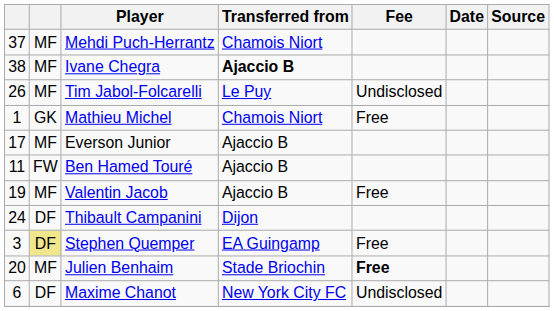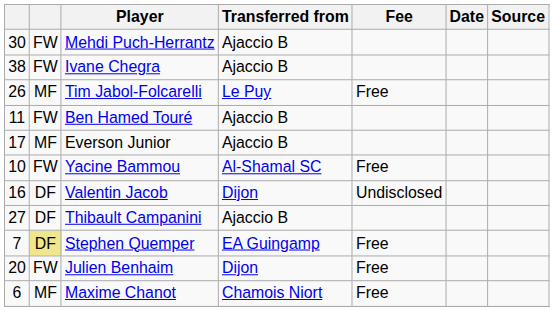Mehdi Puch-Herrantz | column 1: 37 -> 30
Mehdi Puch-Herrantz | column 2: MF -> FW
Mehdi Puch-Herrantz | Transferred from: Chamois Niort -> Ajaccio B
Ivane Chegra | column 2: MF -> FW
Ivane Chegra | Transferred from: bold -> normal
Tim Jabol-Folcarelli | Fee: Undisclosed -> Free
- row: 1 | GK | Mathieu Michel | Chamois Niort | Free
rows swapped: Ben Hamed Touré <-> Everson Junior
+ row: 10 | FW | Yacine Bammou | Al-Shamal SC | Free
Valentin Jacob | column 1: 19 -> 16
Valentin Jacob | column 2: MF -> DF
Valentin Jacob | Transferred from: Ajaccio B -> Dijon
Valentin Jacob | Fee: Free -> Undisclosed
Thibault Campanini | column 1: 24 -> 27
Thibault Campanini | Transferred from: Dijon -> Ajaccio B
Stephen Quemper | column 1: 3 -> 7
Julien Benhaim | column 2: MF -> FW
Julien Benhaim | Transferred from: Stade Briochin -> Dijon
Julien Benhaim | Fee: bold -> normal
Maxime Chanot | column 2: DF -> MF
Maxime Chanot | Transferred from: New York City FC -> Chamois Niort
Maxime Chanot | Fee: Undisclosed -> Free
